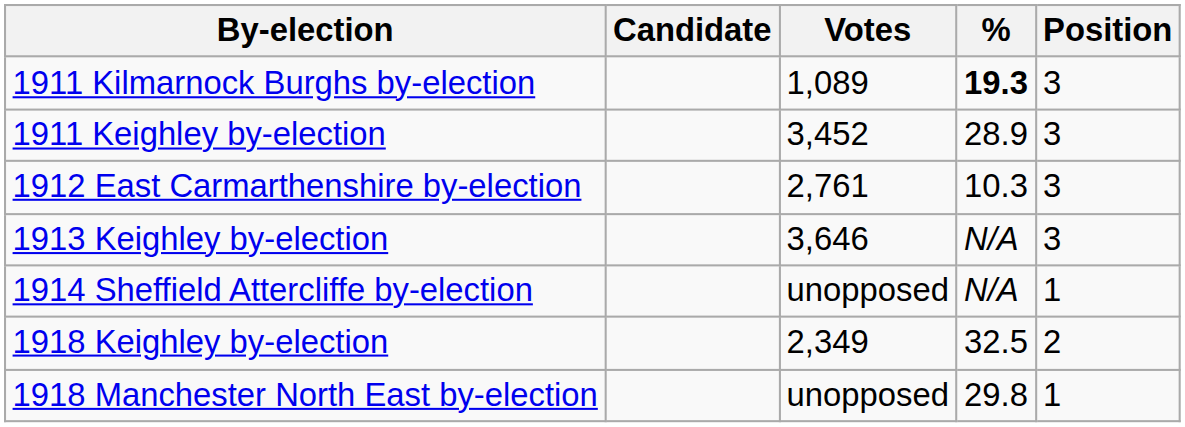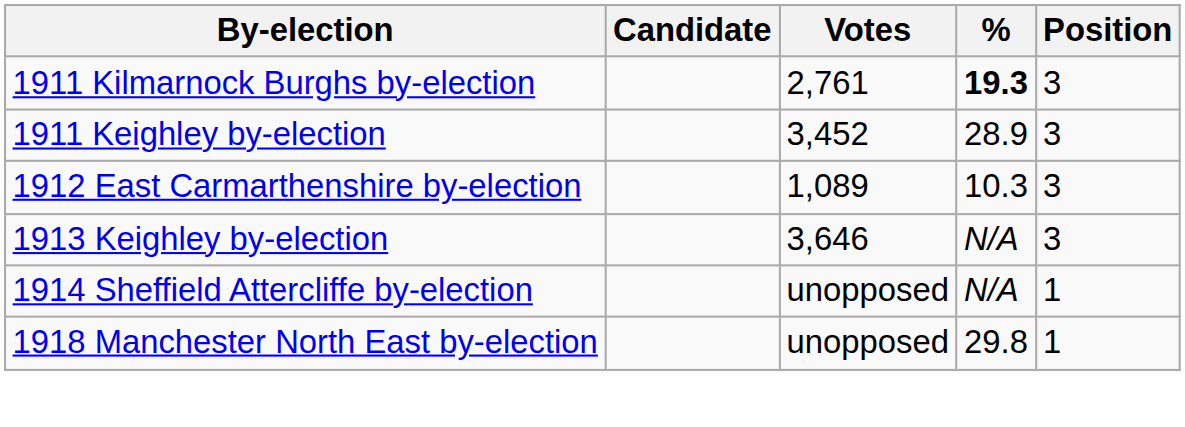1911 Kilmarnock Burghs by-election | Votes: 1,089 -> 2,761
1912 East Carmarthenshire by-election | Votes: 2,761 -> 1,089
- row: 1918 Keighley by-election | 2,349 | 32.5 | 2
